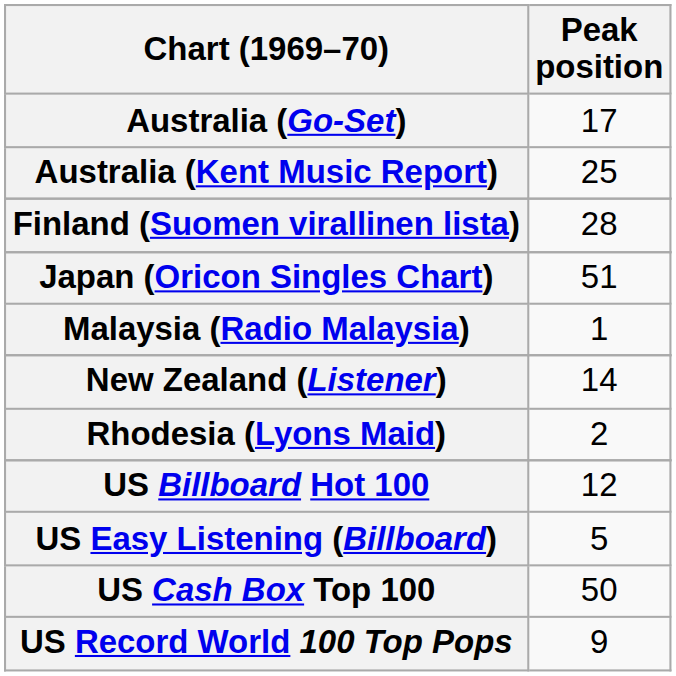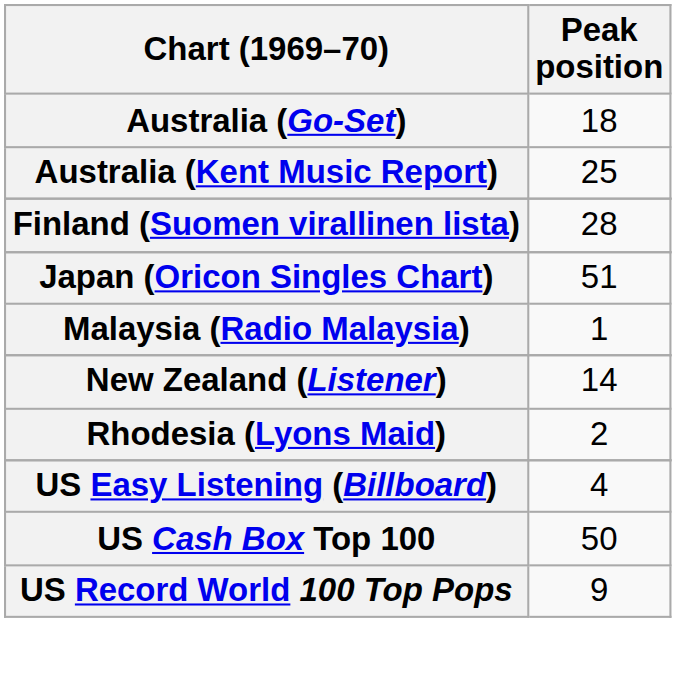Australia (Go-Set) | Peak position: 17 -> 18
- row: US Billboard Hot 100 | 12
US Easy Listening (Billboard) | Peak position: 5 -> 4
